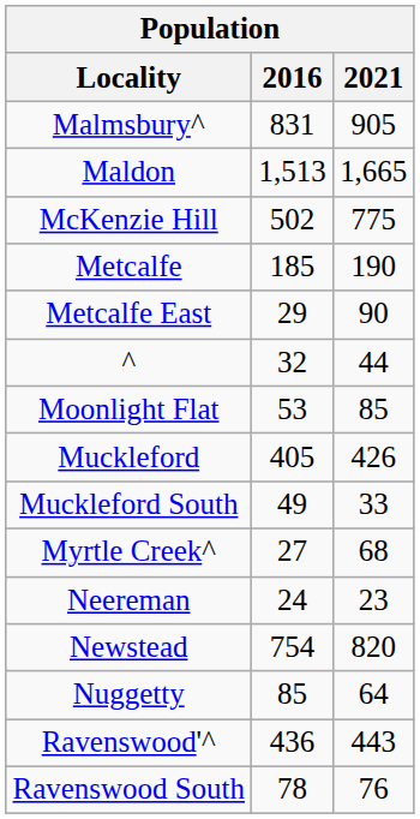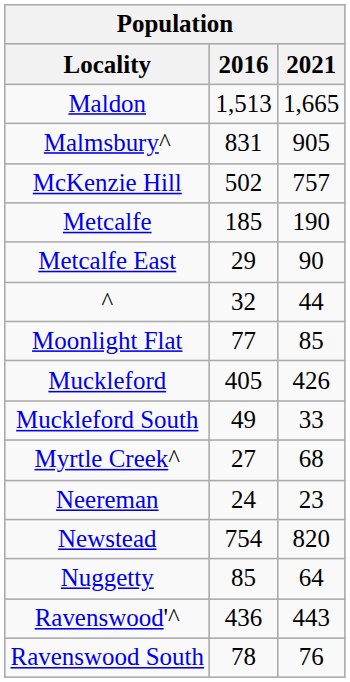rows swapped: Maldon <-> Malmsbury^
McKenzie Hill | 2021: 775 -> 757
Moonlight Flat | 2016: 53 -> 77
